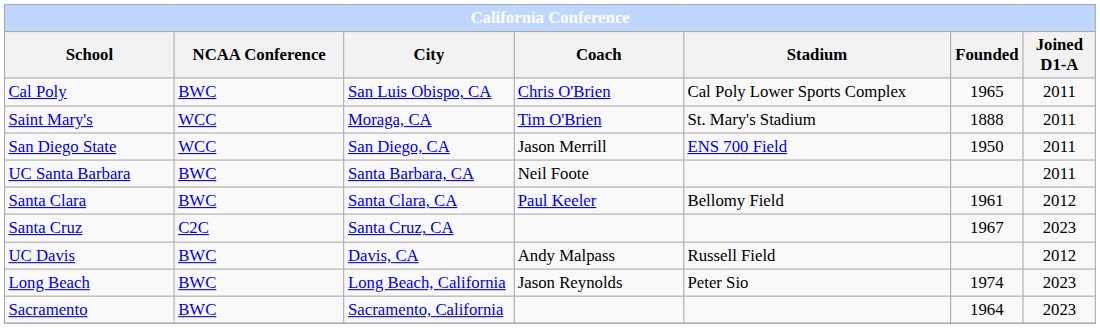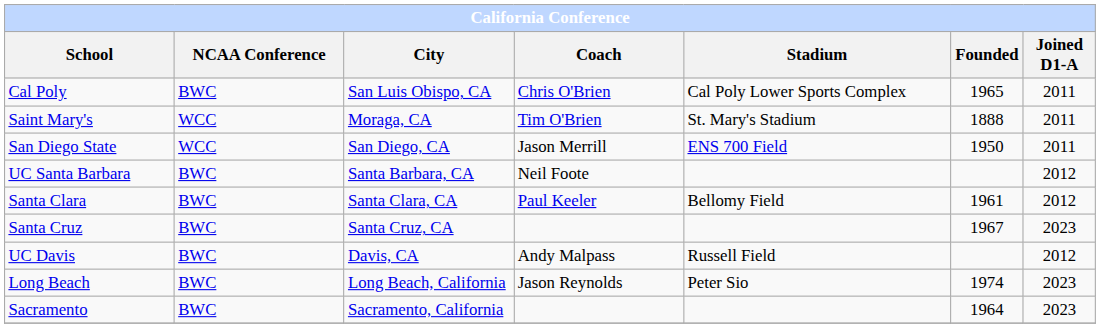UC Santa Barbara | Joined D1-A: 2011 -> 2012
Santa Cruz | NCAA Conference: C2C -> BWC
